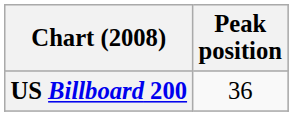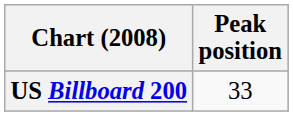US Billboard 200 | Peak position: 36 -> 33
